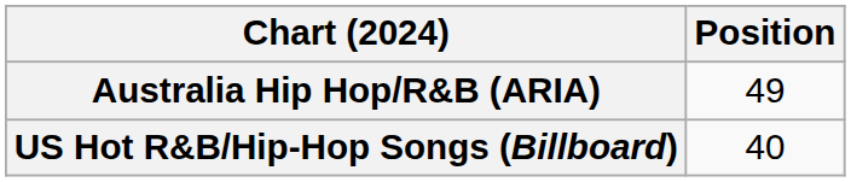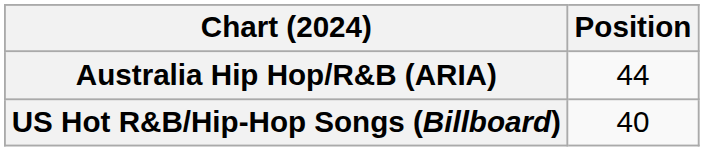Australia Hip Hop/R&B (ARIA) | Position: 49 -> 44
